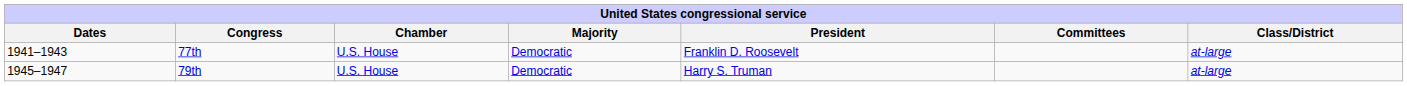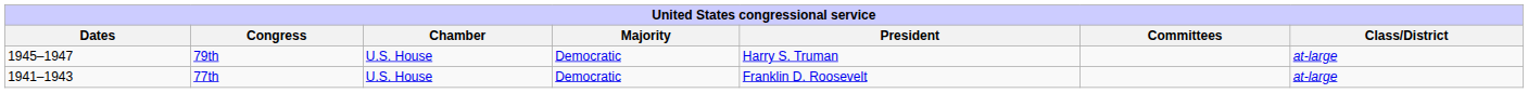rows swapped: 77th <-> 79th
